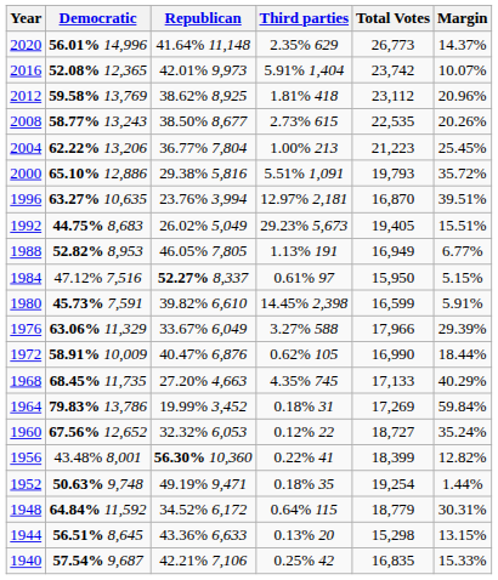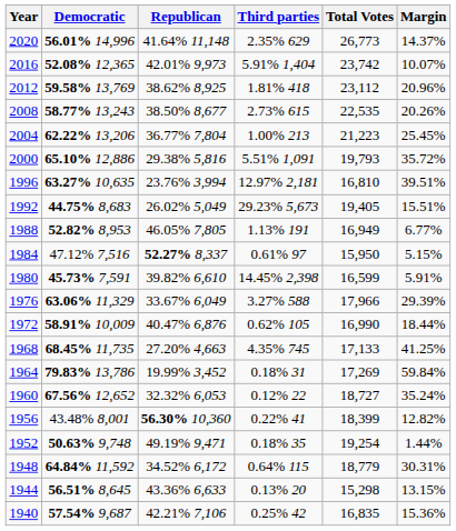1996 | Total Votes: 16,870 -> 16,810
1968 | Margin: 40.29% -> 41.25%
1940 | Margin: 15.33% -> 15.36%
